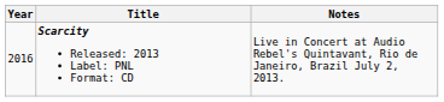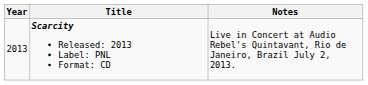Scarcity Released: 2013 Label: PNL Format: CD | Year: 2016 -> 2013
